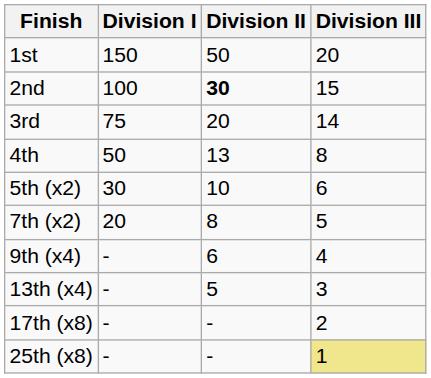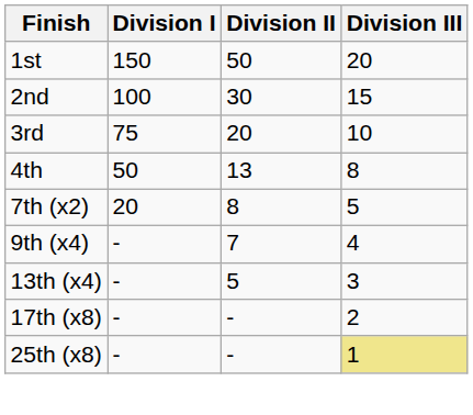2nd | Division II: bold -> normal
3rd | Division III: 14 -> 10
- row: 5th (x2) | 30 | 10 | 6
9th (x4) | Division II: 6 -> 7
